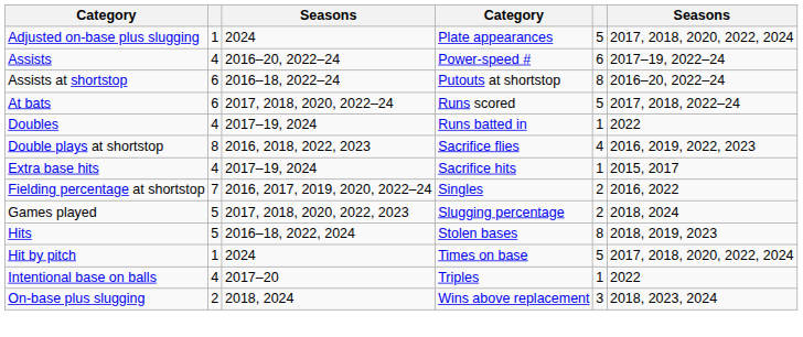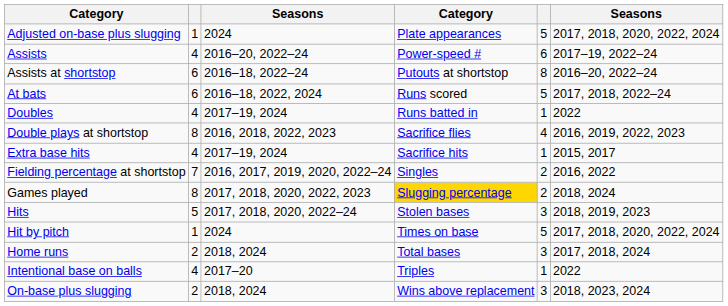At bats | column 3: 2017, 2018, 2020, 2022–24 -> 2016–18, 2022, 2024
Games played | column 2: 5 -> 8
Games played | column 4: no background -> gold background
Hits | column 3: 2016–18, 2022, 2024 -> 2017, 2018, 2020, 2022–24
Hits | column 5: 8 -> 3
+ row: Home runs | 2 | 2018, 2024 | Total bases | 3 | 2017, 2018, 2024
